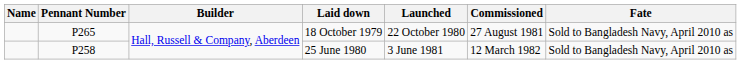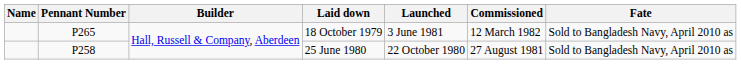18 October 1979 | Launched: 22 October 1980 -> 3 June 1981
18 October 1979 | Commissioned: 27 August 1981 -> 12 March 1982
25 June 1980 | Launched: 3 June 1981 -> 22 October 1980
25 June 1980 | Commissioned: 12 March 1982 -> 27 August 1981
